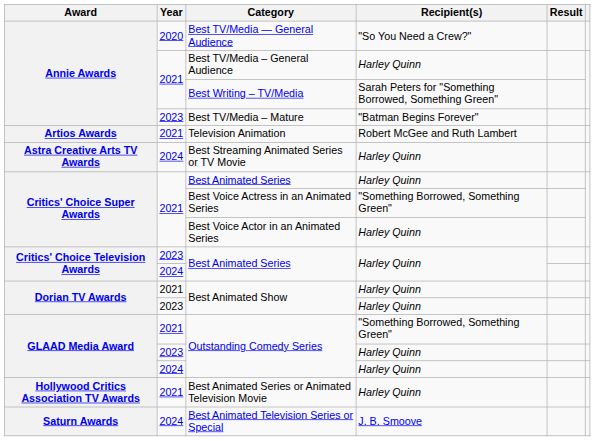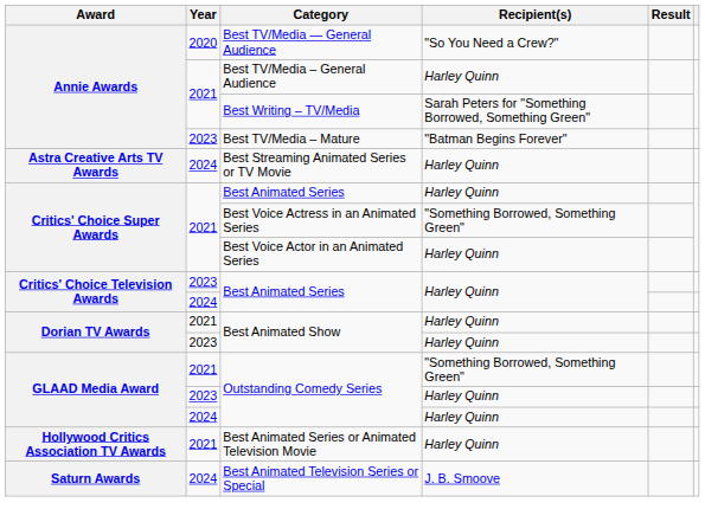- row: Artios Awards | 2021 | Television Animation | Robert McGee and Ruth Lambert
